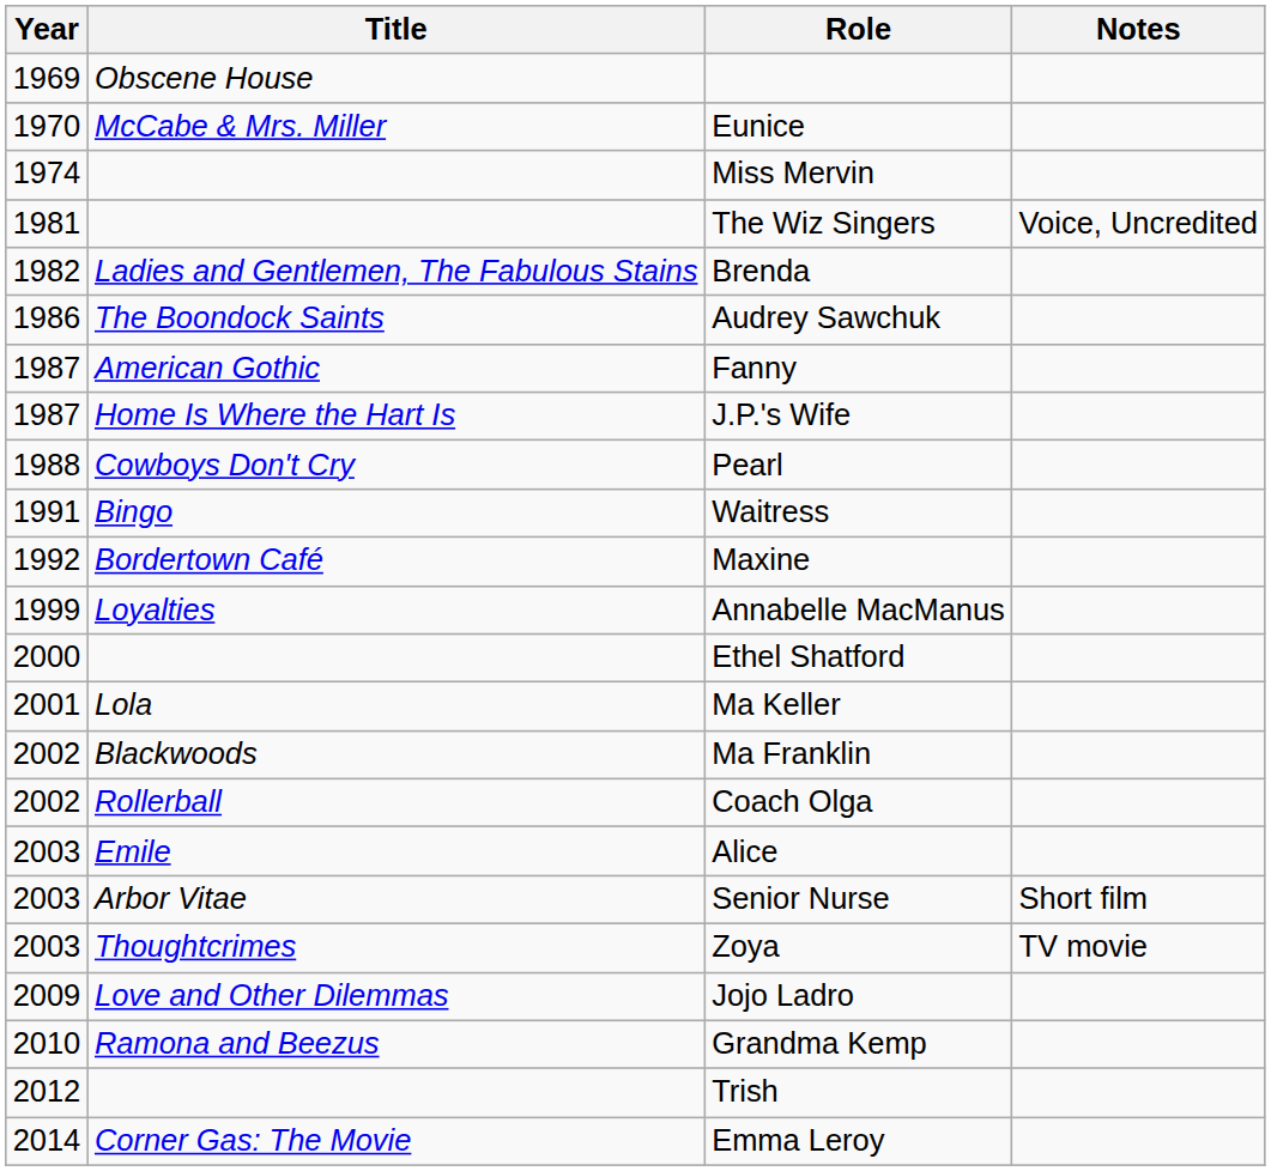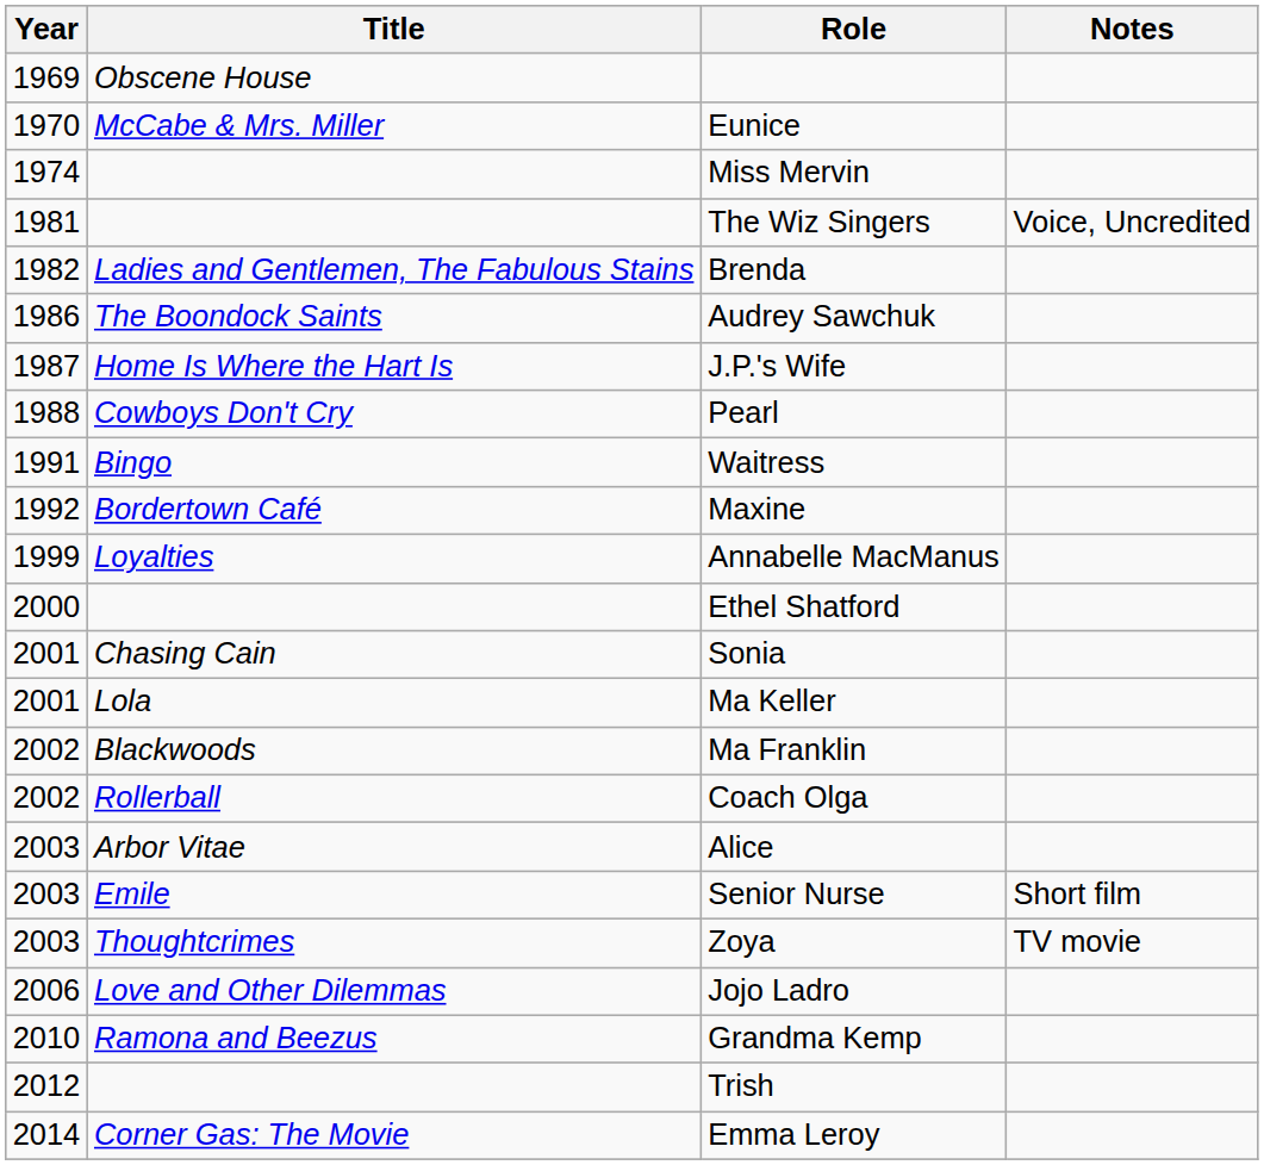- row: 1987 | American Gothic | Fanny
+ row: 2001 | Chasing Cain | Sonia
Alice | Title: Emile -> Arbor Vitae
Senior Nurse | Title: Arbor Vitae -> Emile
Jojo Ladro | Year: 2009 -> 2006
